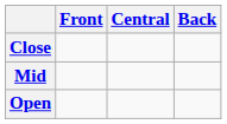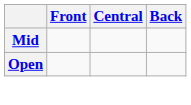- row: Close
